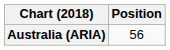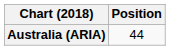Australia (ARIA) | Position: 56 -> 44
